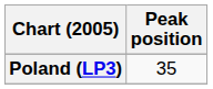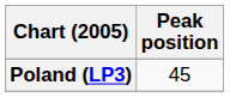Poland (LP3) | Peak position: 35 -> 45
